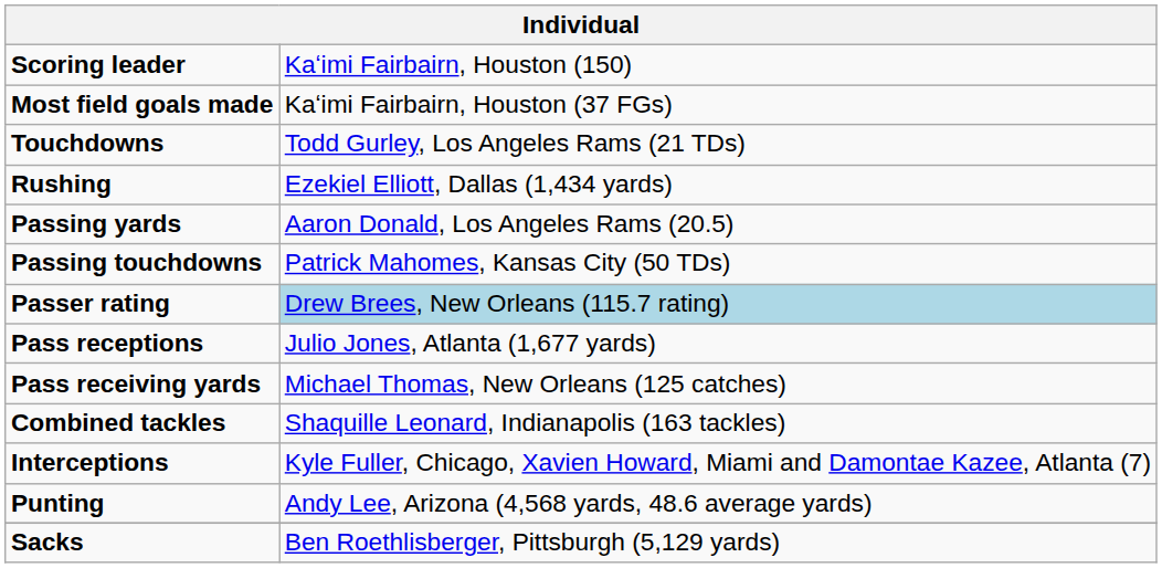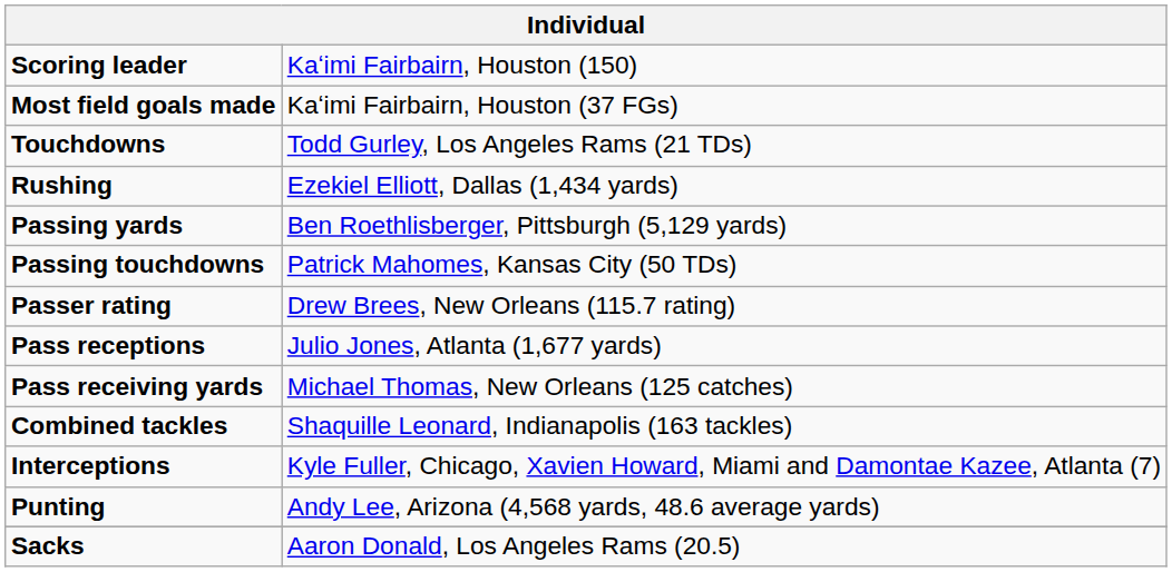Passing yards | column 2: Aaron Donald, Los Angeles Rams (20.5) -> Ben Roethlisberger, Pittsburgh (5,129 yards)
Passer rating | column 2: lightblue background -> no background
Sacks | column 2: Ben Roethlisberger, Pittsburgh (5,129 yards) -> Aaron Donald, Los Angeles Rams (20.5)
